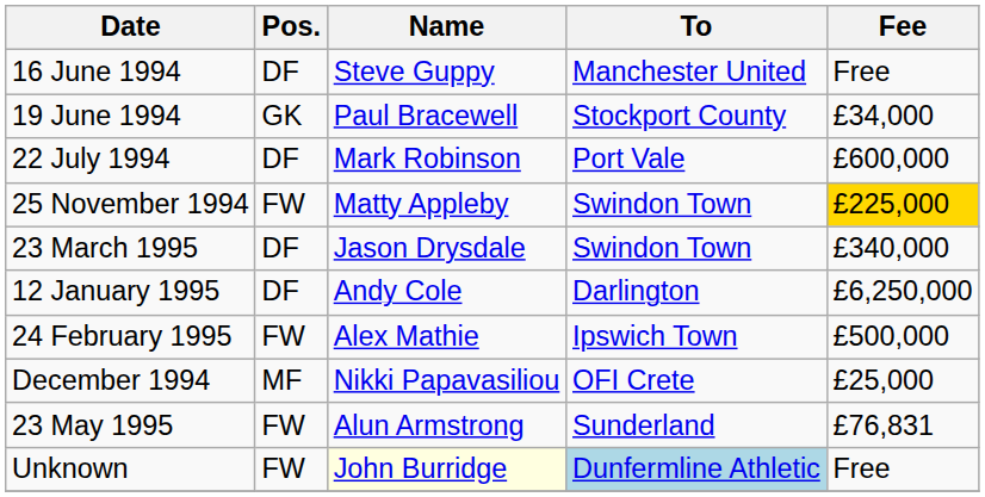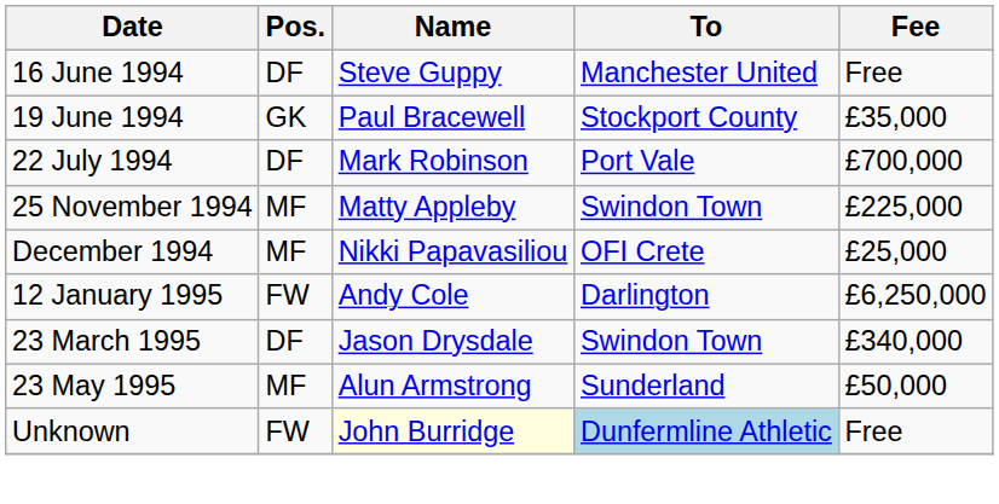19 June 1994 | Fee: £34,000 -> £35,000
22 July 1994 | Fee: £600,000 -> £700,000
25 November 1994 | Pos.: FW -> MF
25 November 1994 | Fee: gold background -> no background
rows swapped: December 1994 <-> 23 March 1995
12 January 1995 | Pos.: DF -> FW
- row: 24 February 1995 | FW | Alex Mathie | Ipswich Town | £500,000
23 May 1995 | Pos.: FW -> MF
23 May 1995 | Fee: £76,831 -> £50,000
